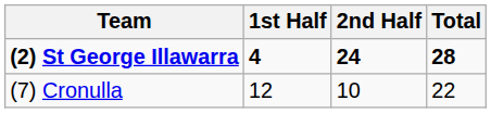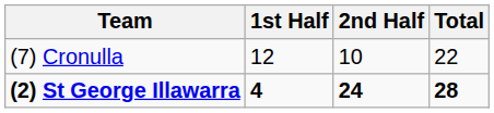rows swapped: (2) St George Illawarra <-> (7) Cronulla
